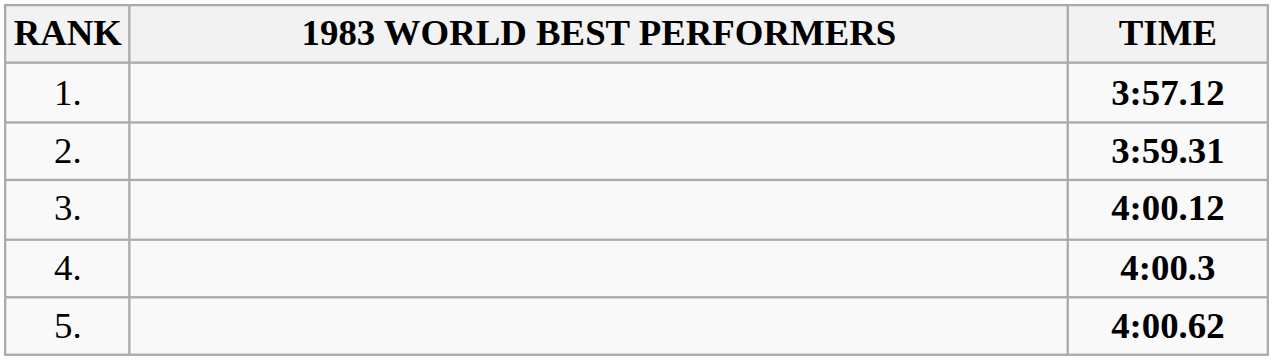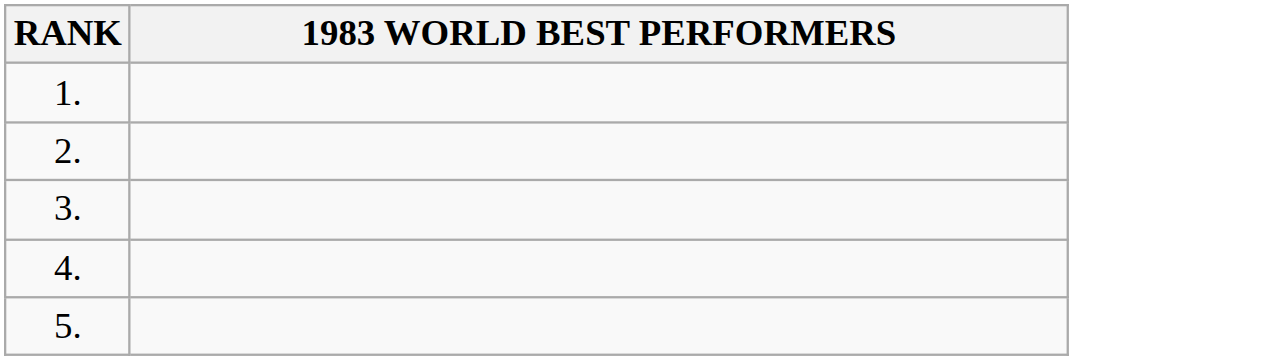- column: TIME | 3:57.12 | 3:59.31 | 4:00.12 | 4:00.3 | 4:00.62
